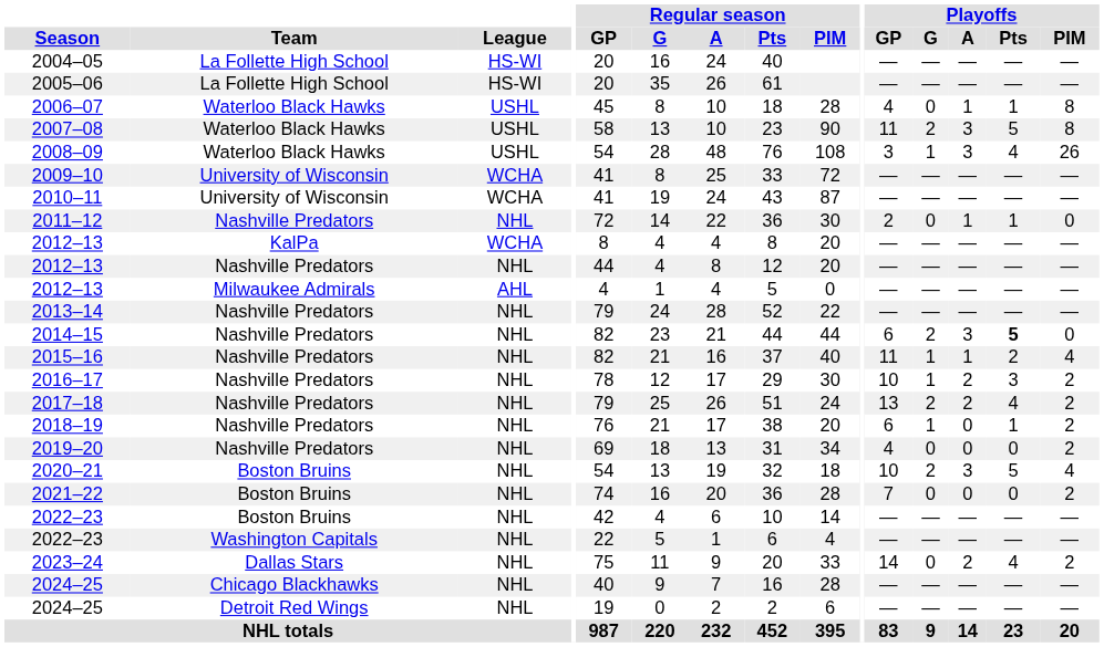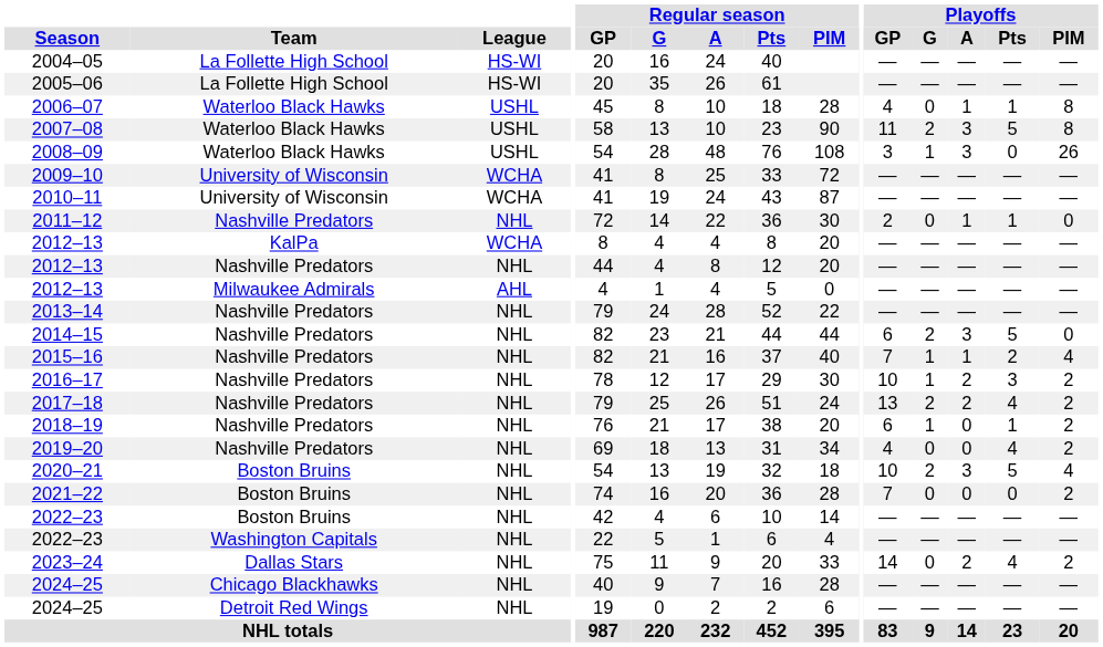2008–09 | Playoffs / Pts: 4 -> 0
2014–15 | Playoffs / Pts: bold -> normal
2015–16 | Playoffs / GP: 11 -> 7
2019–20 | Playoffs / Pts: 0 -> 4
